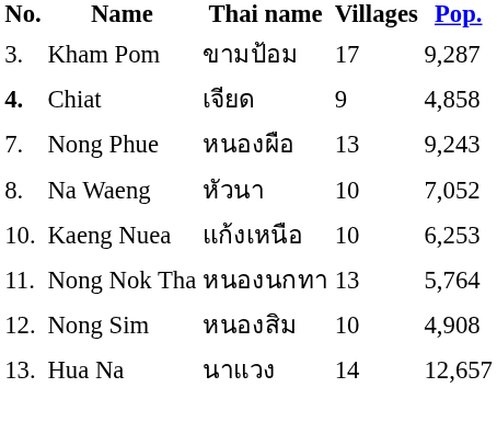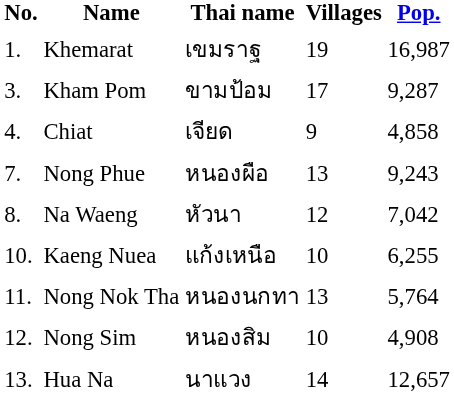+ row: 1. | Khemarat | เขมราฐ | 19 | 16,987
Chiat | No.: bold -> normal
Na Waeng | Villages: 10 -> 12
Na Waeng | Pop.: 7,052 -> 7,042
Kaeng Nuea | Pop.: 6,253 -> 6,255
